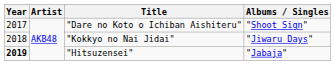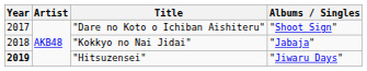"Kokkyo no Nai Jidai" | Albums / Singles: "Jiwaru Days" -> "Jabaja"
"Hitsuzensei" | Albums / Singles: "Jabaja" -> "Jiwaru Days"
